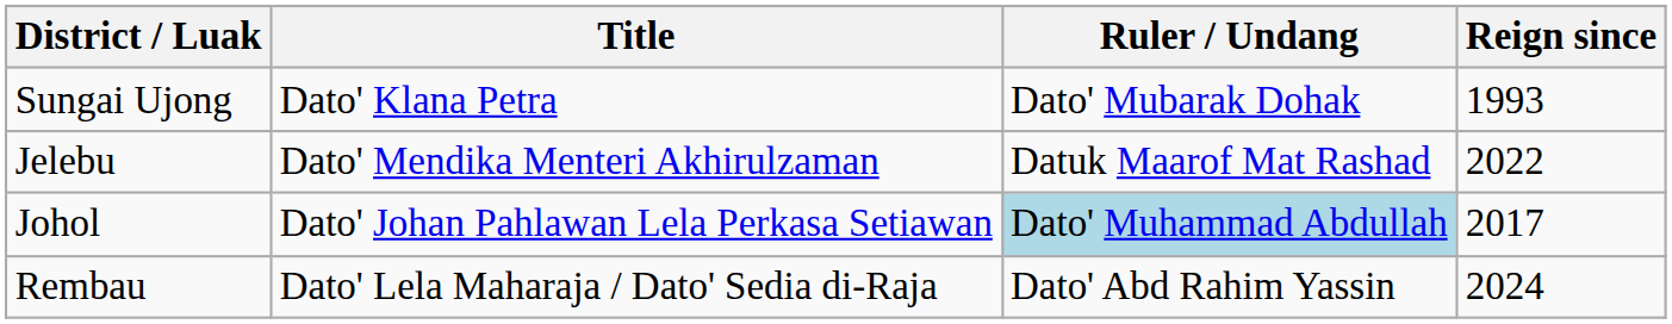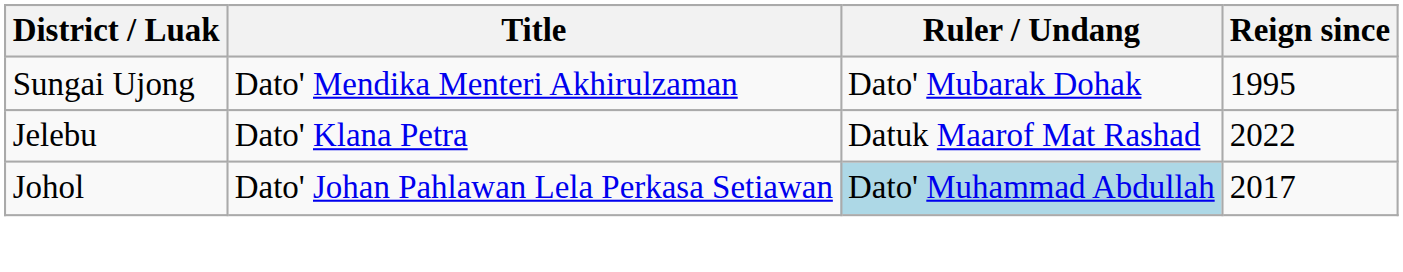Sungai Ujong | Title: Dato' Klana Petra -> Dato' Mendika Menteri Akhirulzaman
Sungai Ujong | Reign since: 1993 -> 1995
Jelebu | Title: Dato' Mendika Menteri Akhirulzaman -> Dato' Klana Petra
- row: Rembau | Dato' Lela Maharaja / Dato' Sedia di-Raja | Dato' Abd Rahim Yassin | 2024
